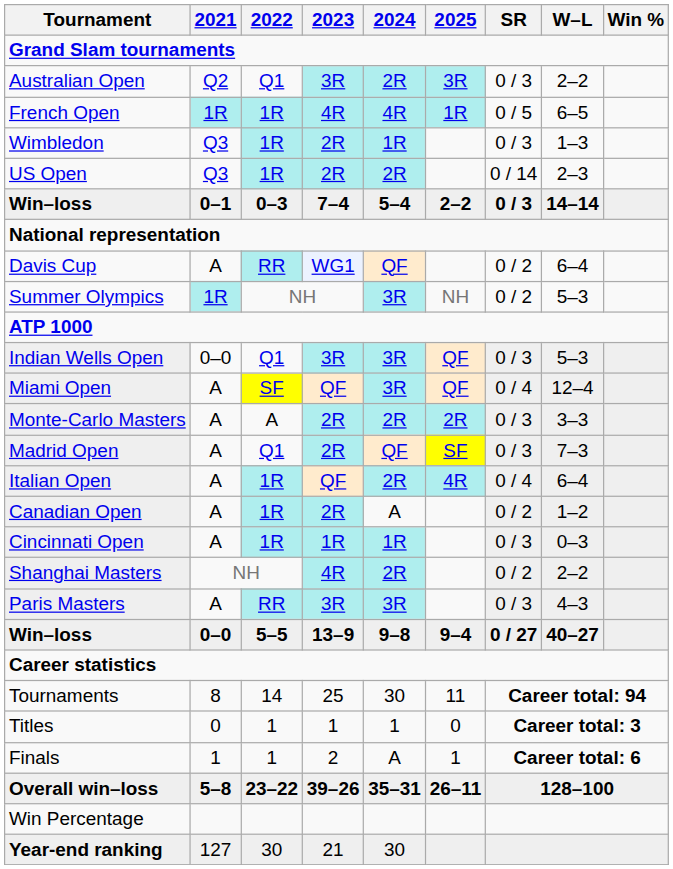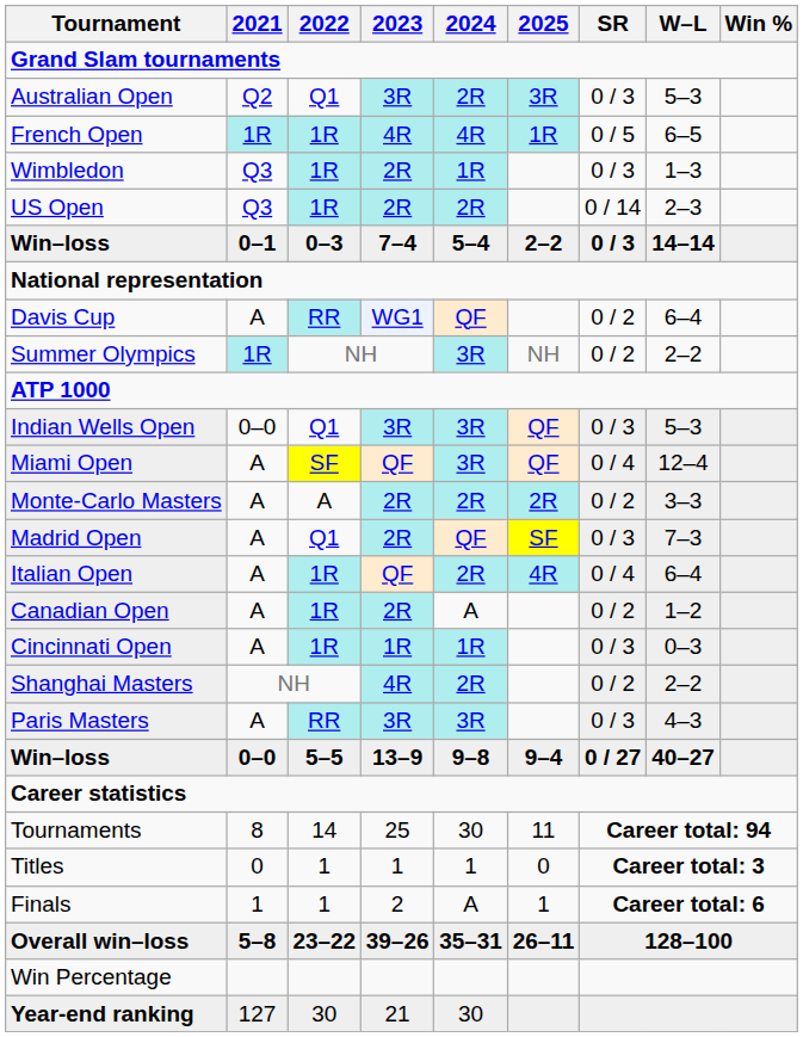Australian Open | W–L: 2–2 -> 5–3
Summer Olympics | W–L: 5–3 -> 2–2
Monte-Carlo Masters | SR: 0 / 3 -> 0 / 2
